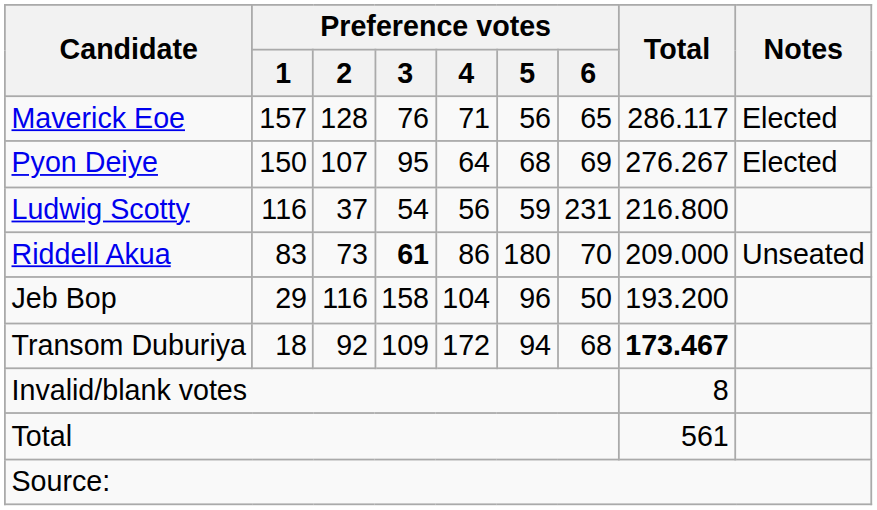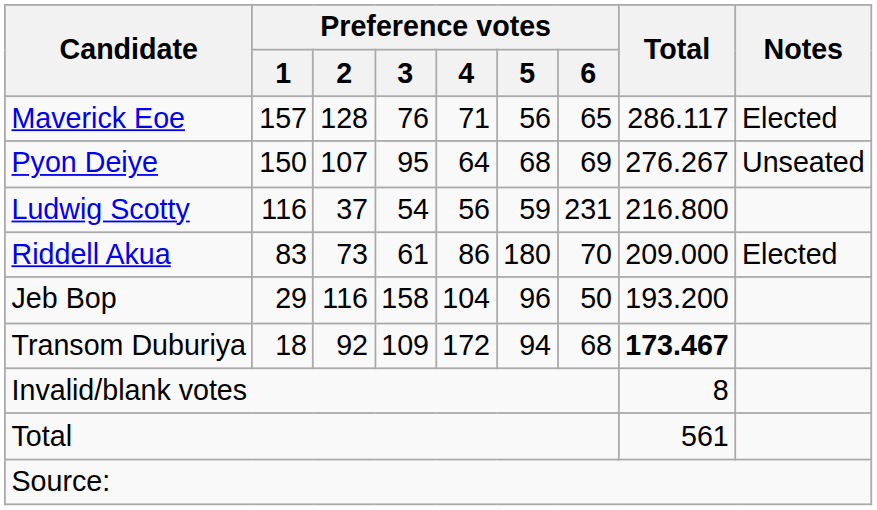Pyon Deiye | Notes: Elected -> Unseated
Riddell Akua | Preference votes / 3: bold -> normal
Riddell Akua | Notes: Unseated -> Elected
